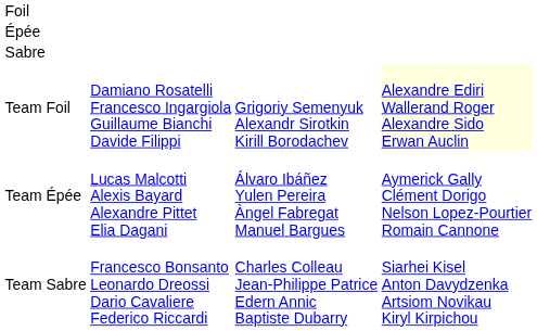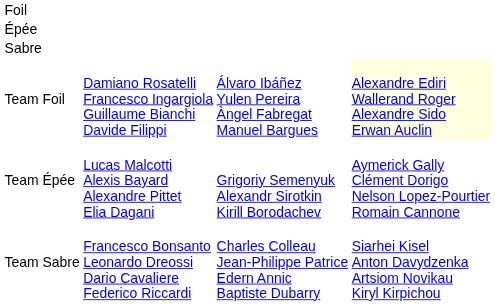Team Foil | column 3: Grigoriy Semenyuk Alexandr Sirotkin Kirill Borodachev -> Álvaro Ibáñez Yulen Pereira Àngel Fabregat Manuel Bargues
Team Épée | column 3: Álvaro Ibáñez Yulen Pereira Àngel Fabregat Manuel Bargues -> Grigoriy Semenyuk Alexandr Sirotkin Kirill Borodachev
